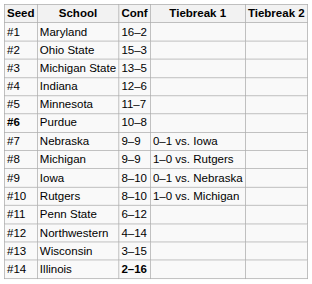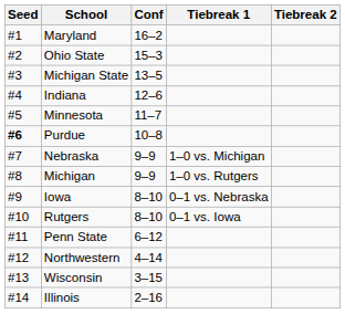Nebraska | Tiebreak 1: 0–1 vs. Iowa -> 1–0 vs. Michigan
Rutgers | Tiebreak 1: 1–0 vs. Michigan -> 0–1 vs. Iowa
Illinois | Conf: bold -> normal
